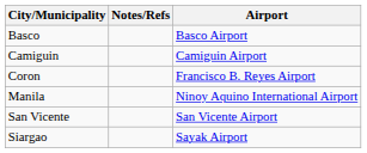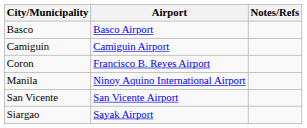columns swapped: Airport <-> Notes/Refs
